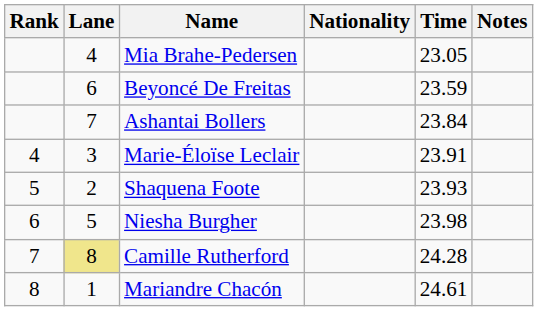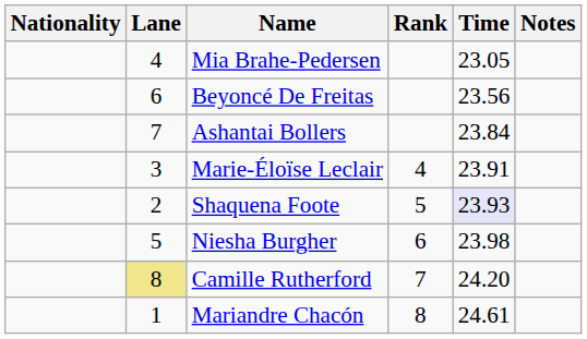columns swapped: Rank <-> Nationality
Beyoncé De Freitas | Time: 23.59 -> 23.56
Shaquena Foote | Time: no background -> lavender background
Camille Rutherford | Time: 24.28 -> 24.20
